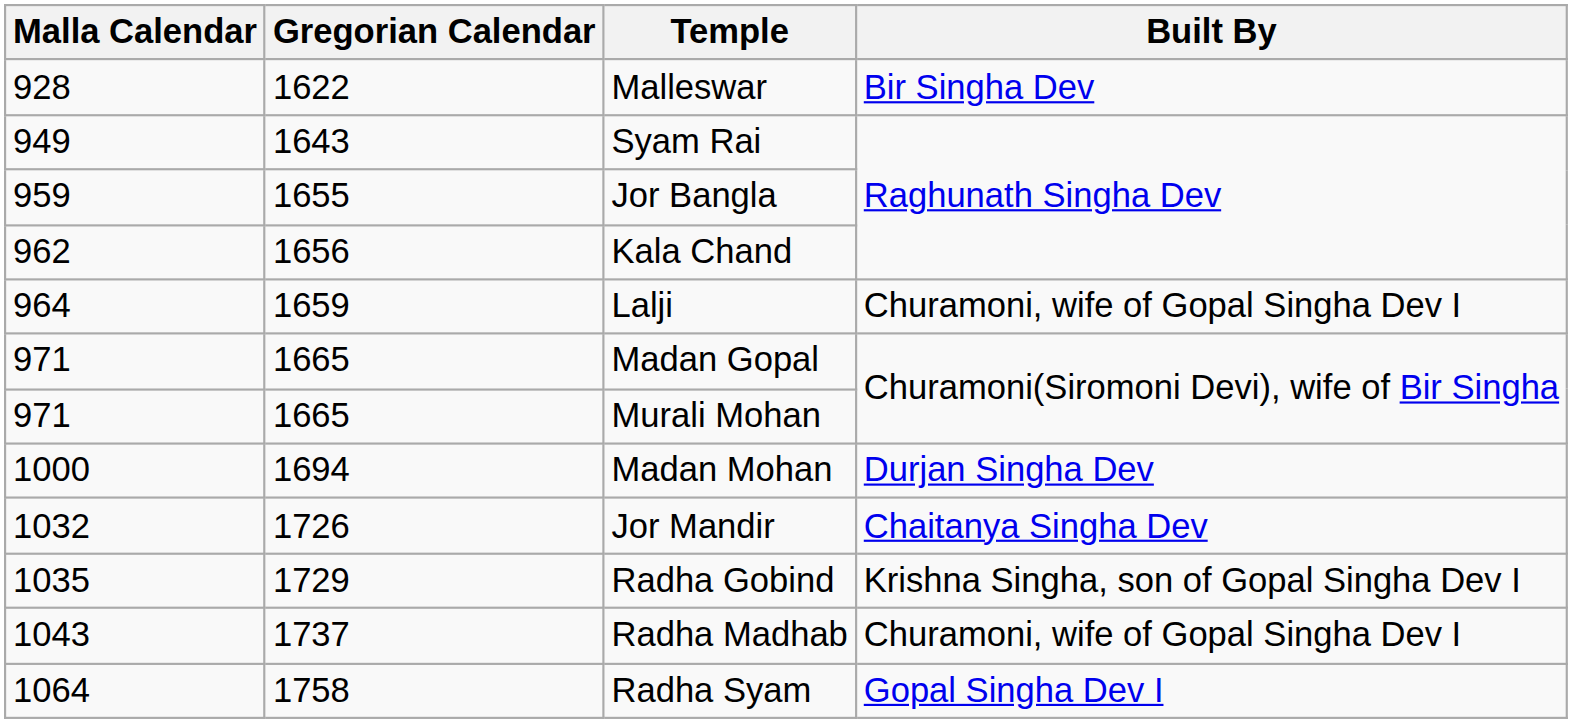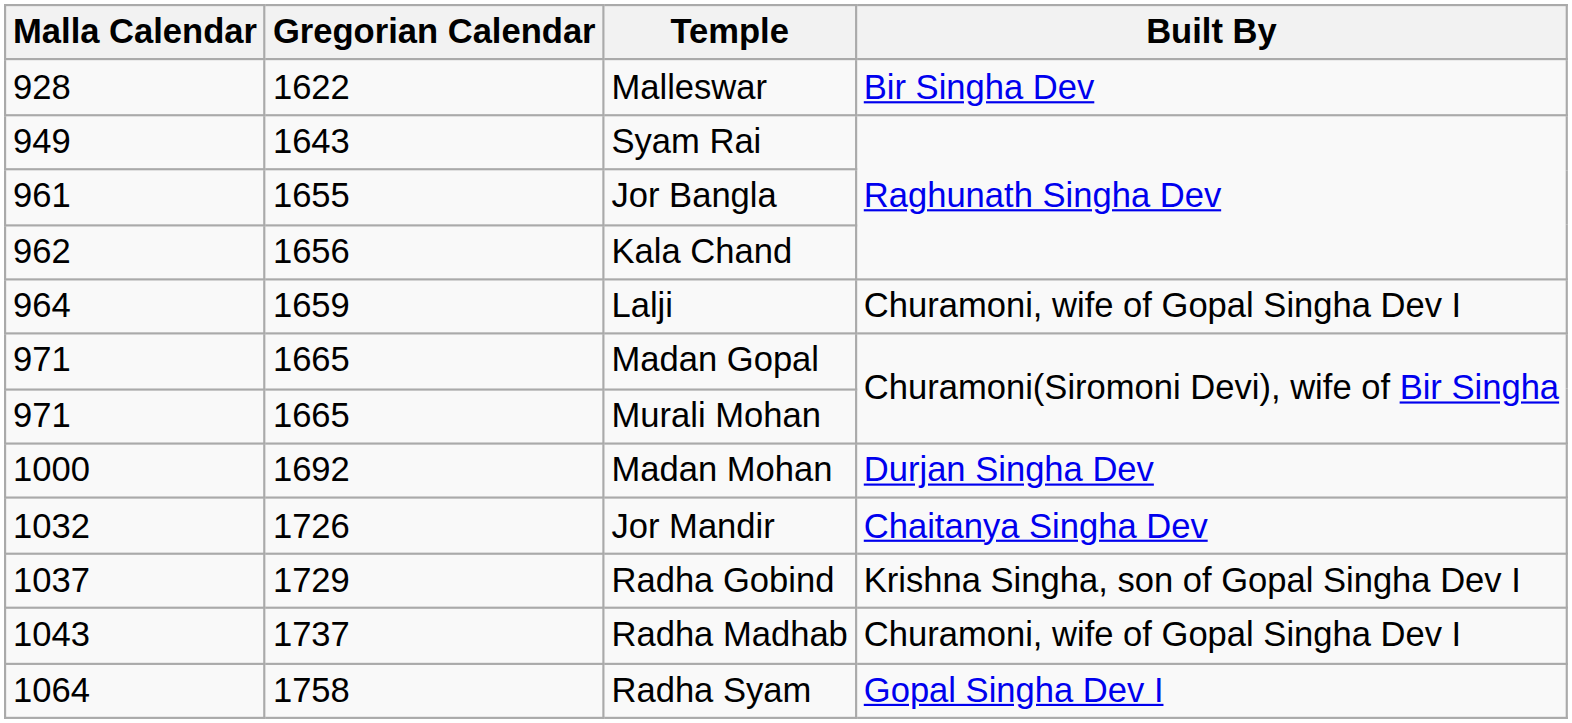Jor Bangla | Malla Calendar: 959 -> 961
Madan Mohan | Gregorian Calendar: 1694 -> 1692
Radha Gobind | Malla Calendar: 1035 -> 1037
